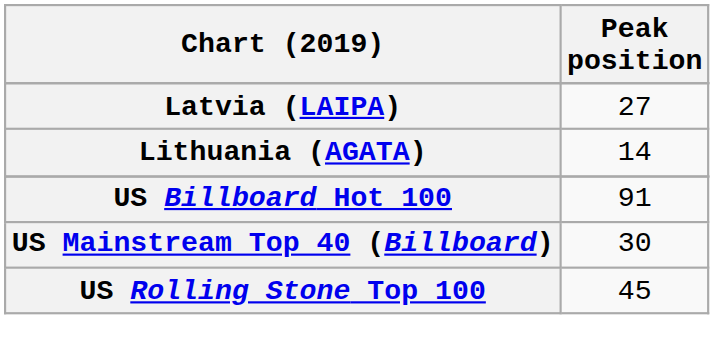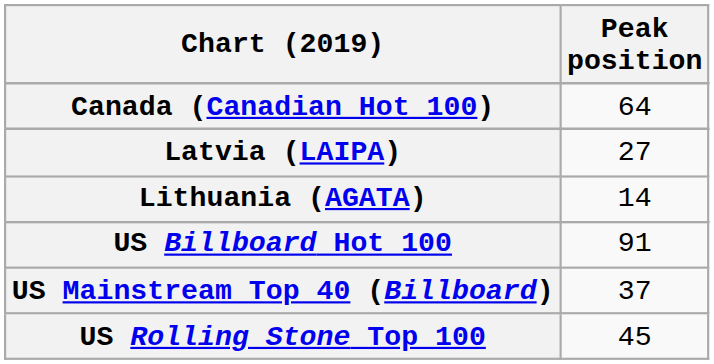+ row: Canada (Canadian Hot 100) | 64
US Mainstream Top 40 (Billboard) | Peak position: 30 -> 37
